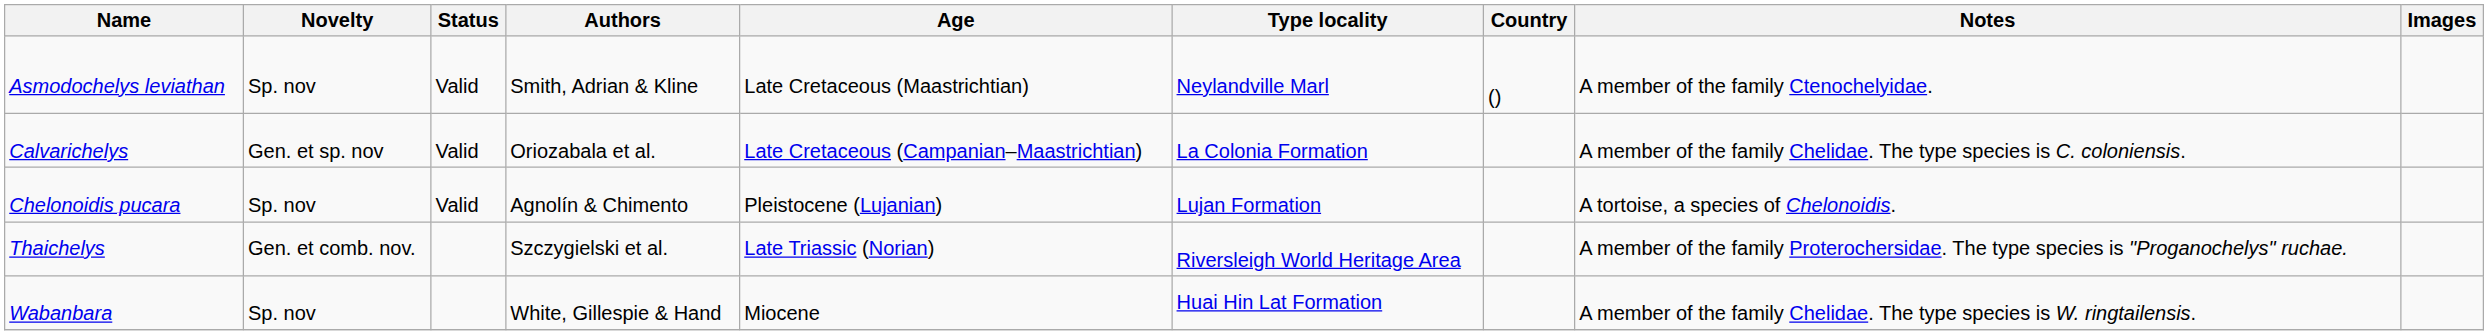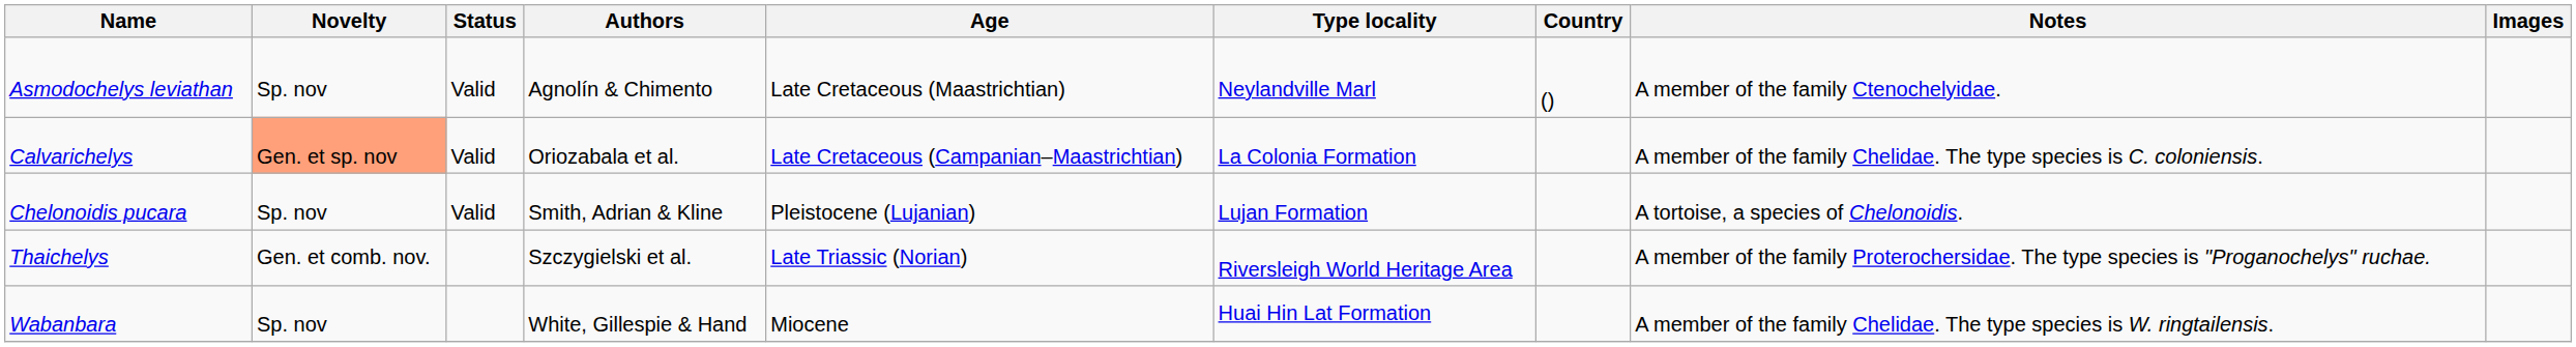Asmodochelys leviathan | Authors: Smith, Adrian & Kline -> Agnolín & Chimento
Calvarichelys | Novelty: no background -> lightsalmon background
Chelonoidis pucara | Authors: Agnolín & Chimento -> Smith, Adrian & Kline
